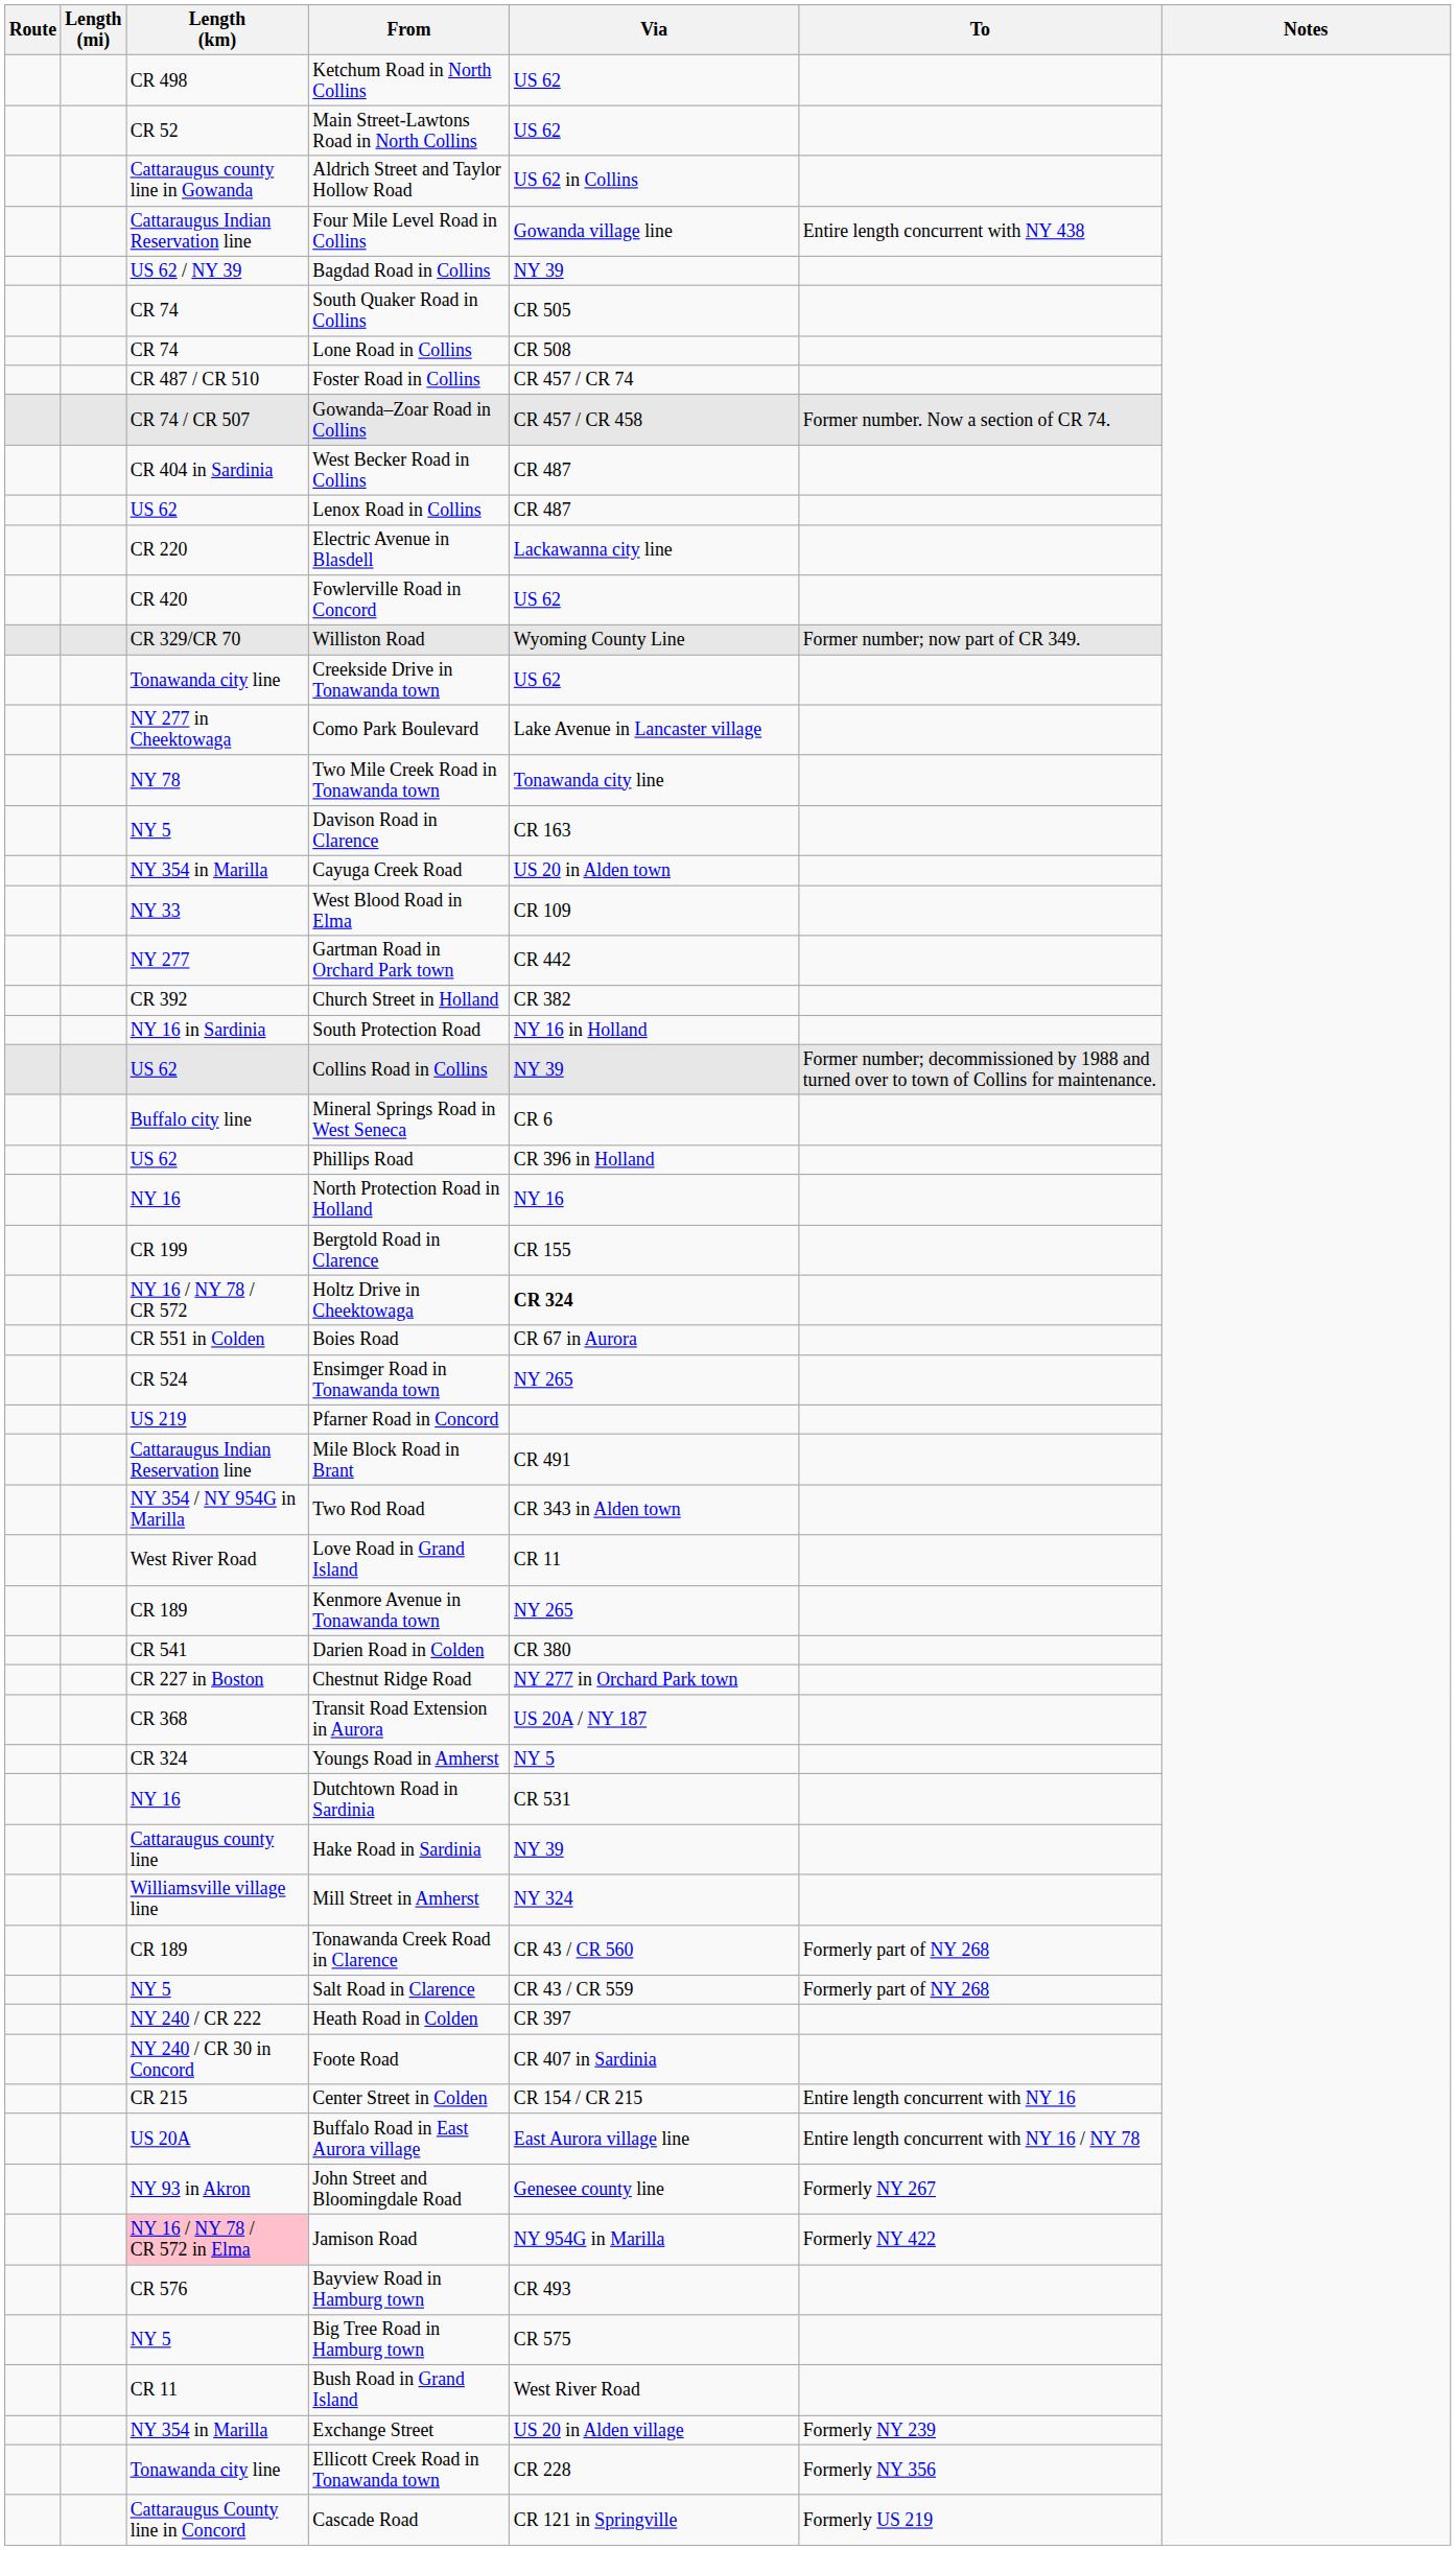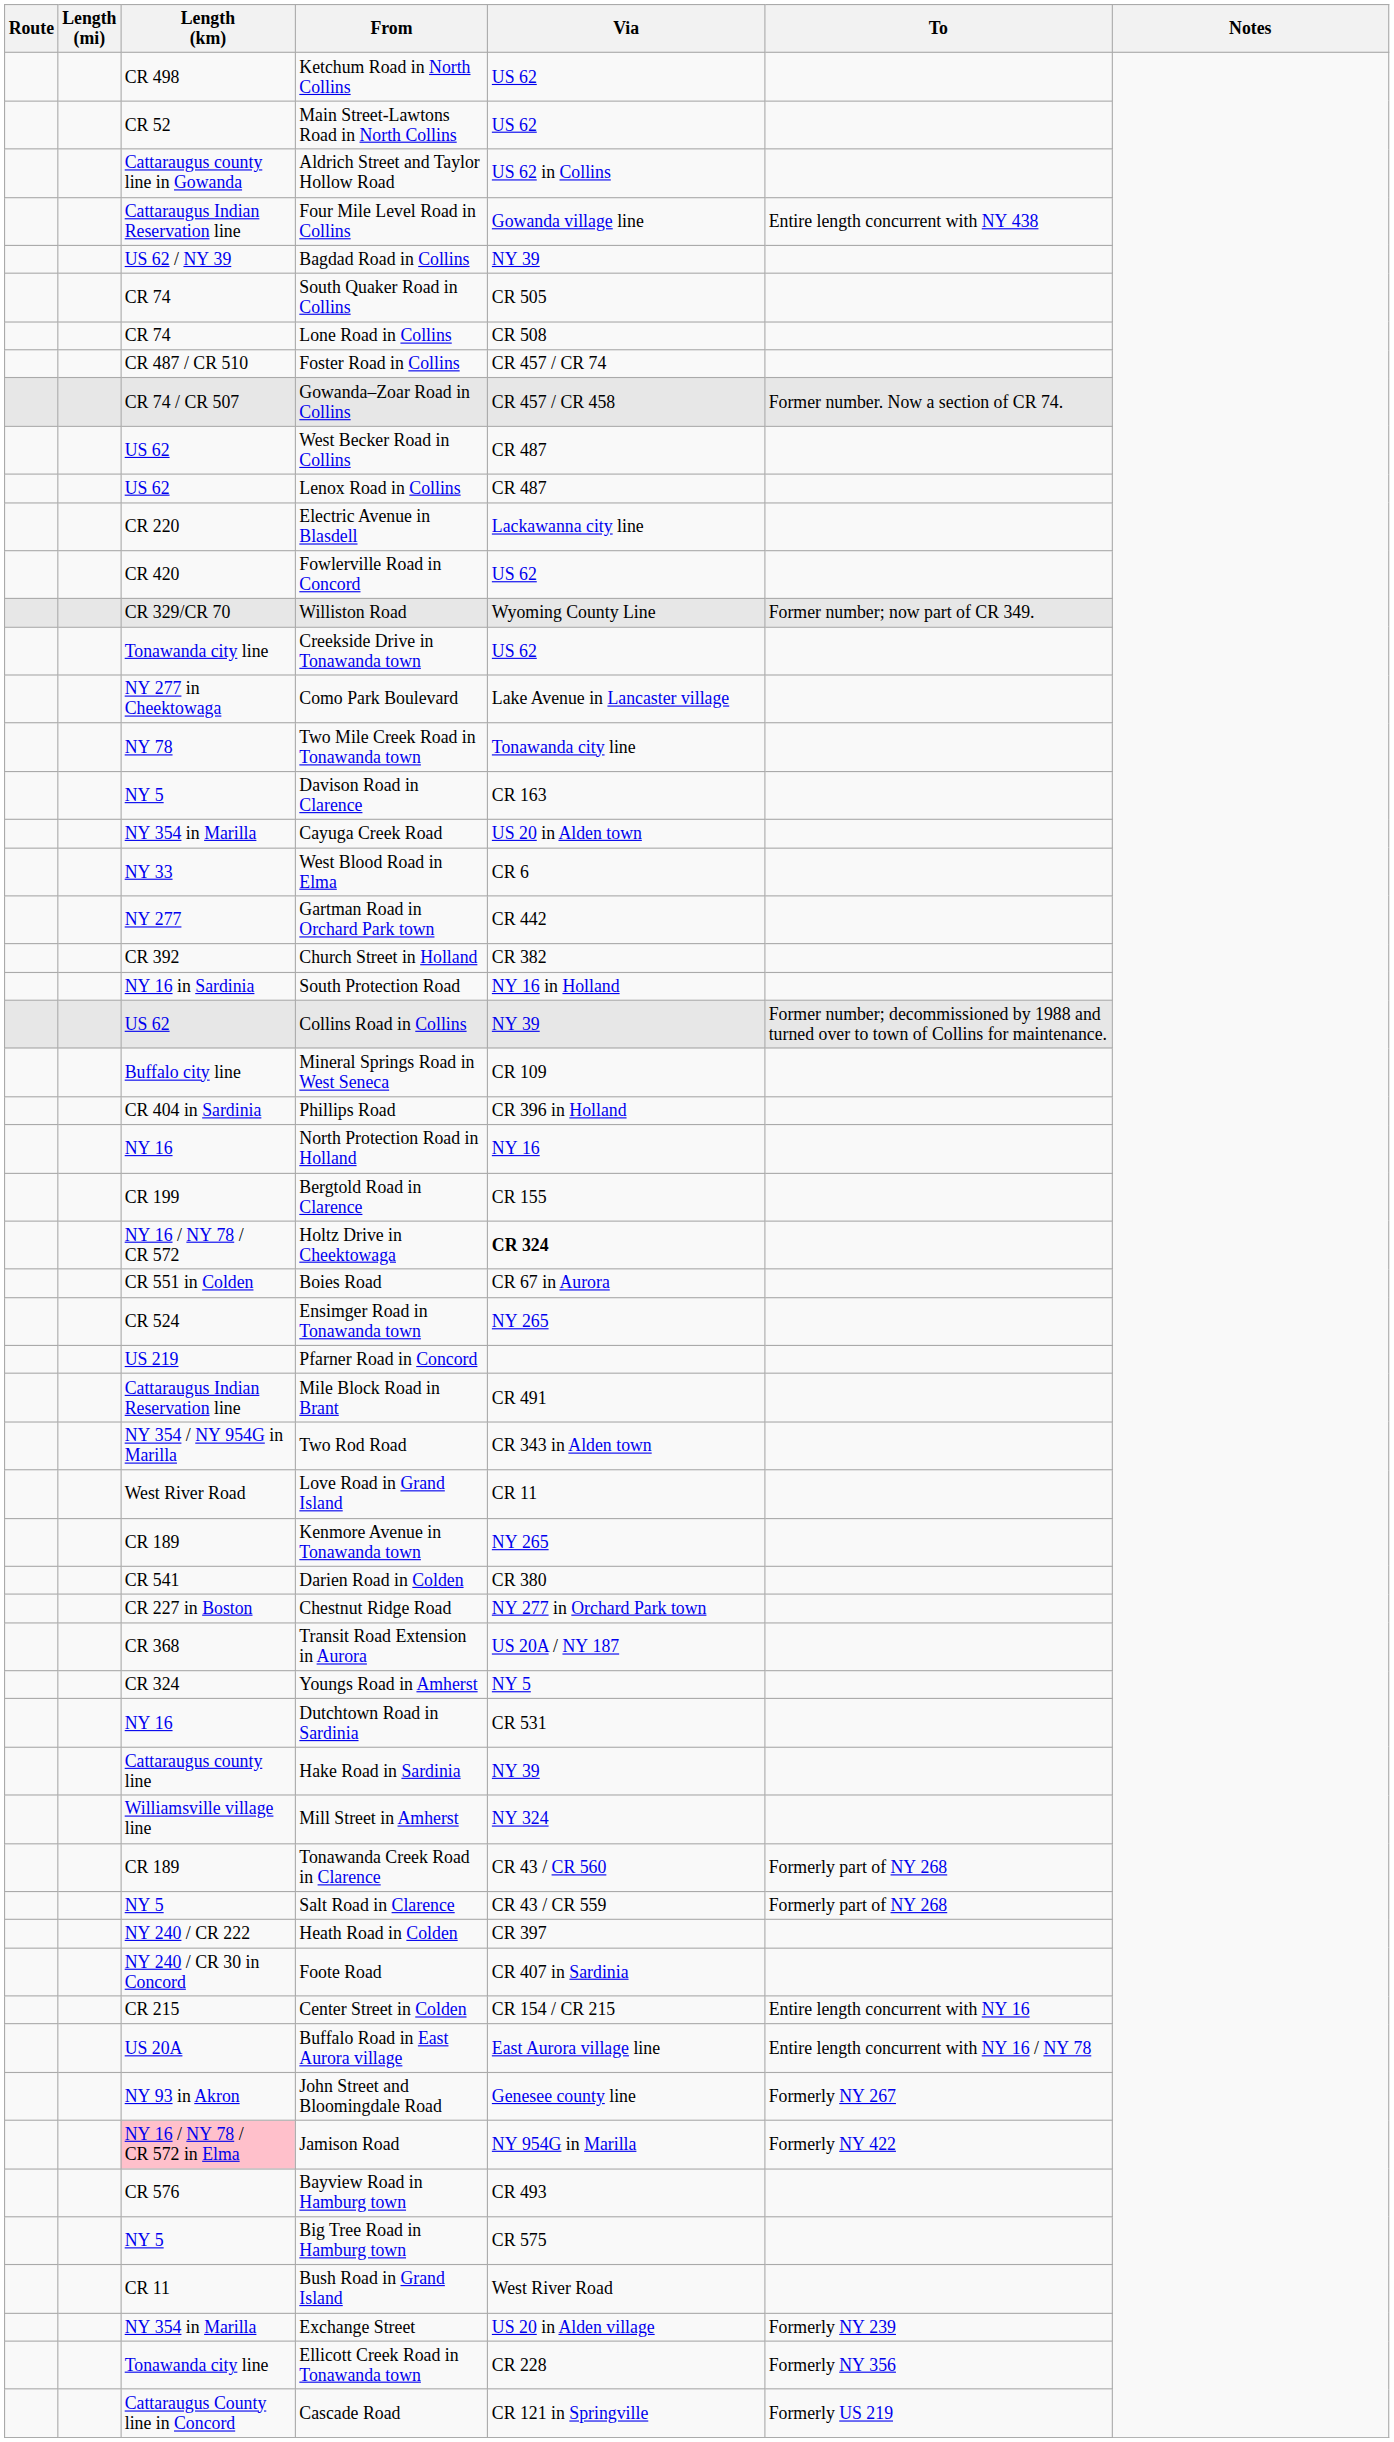West Becker Road in Collins | Length (km): CR 404 in Sardinia -> US 62
West Blood Road in Elma | Via: CR 109 -> CR 6
Mineral Springs Road in West Seneca | Via: CR 6 -> CR 109
Phillips Road | Length (km): US 62 -> CR 404 in Sardinia
